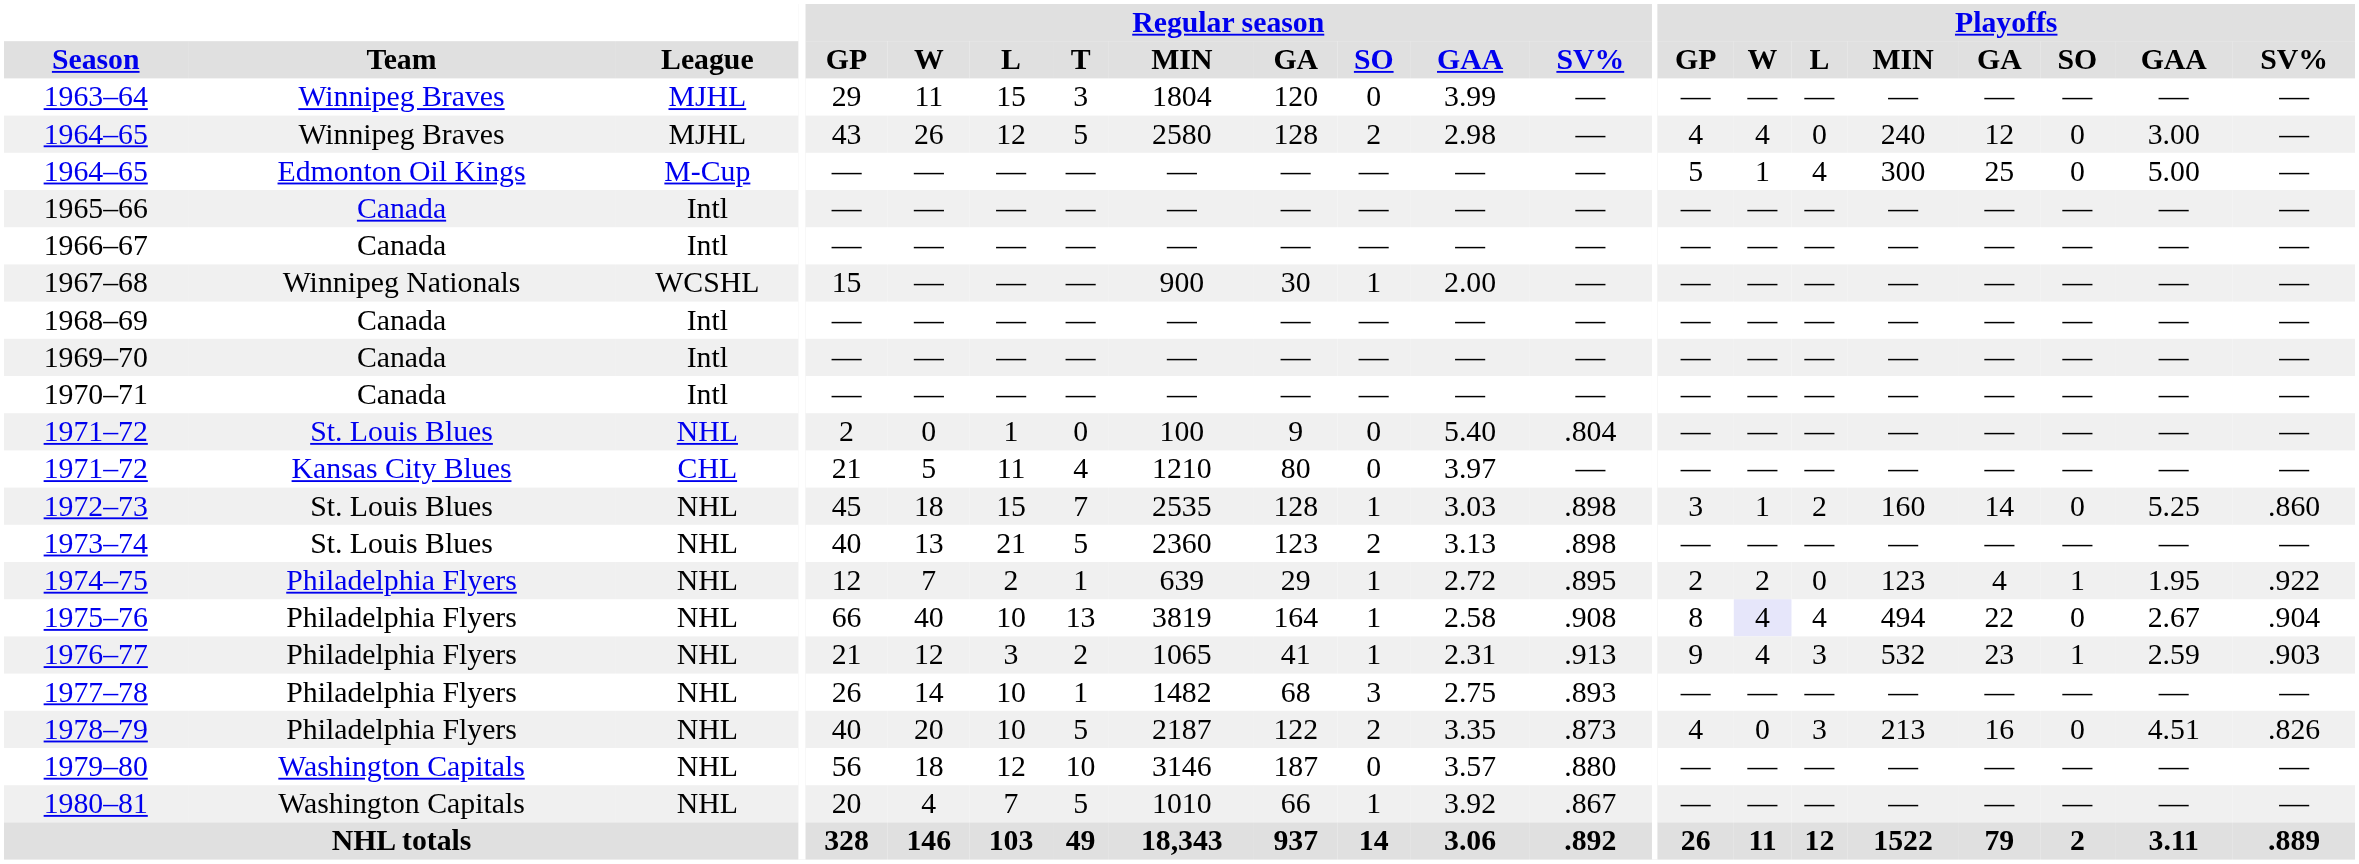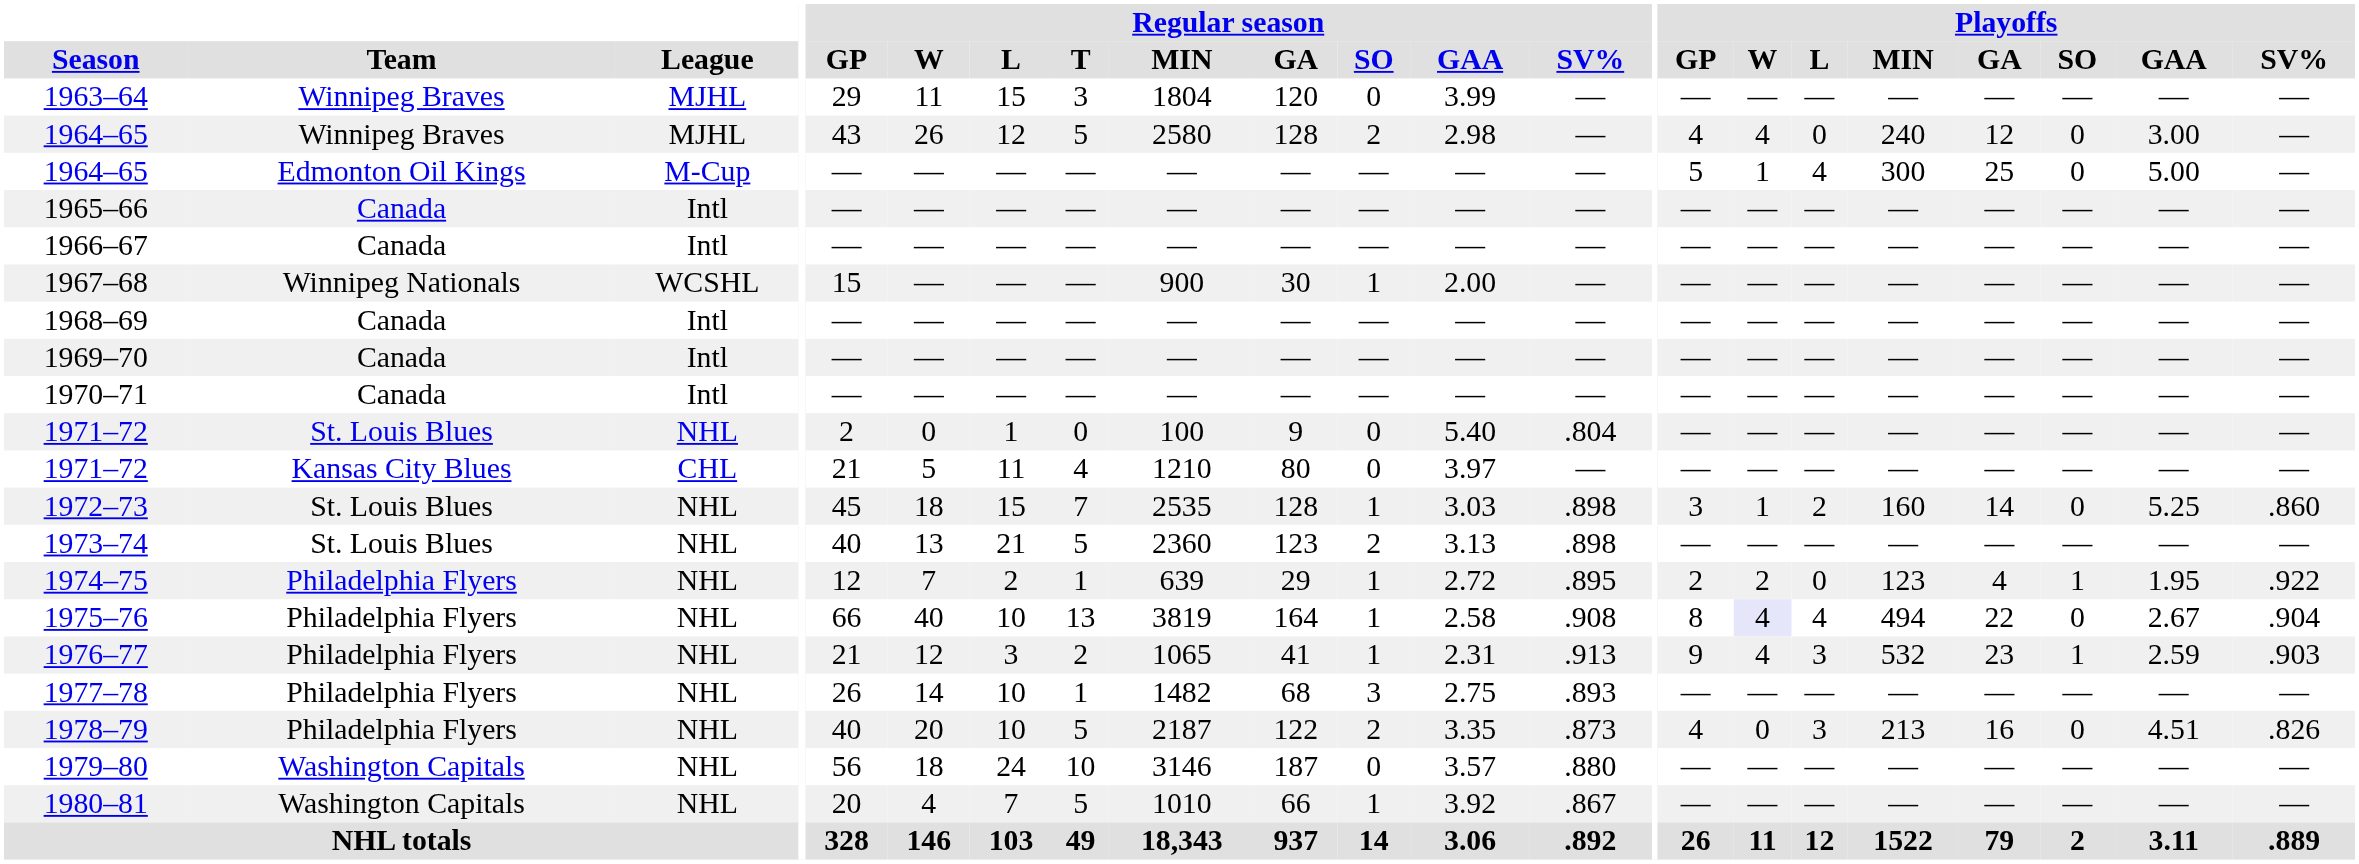1979–80 | Regular season / L: 12 -> 24
